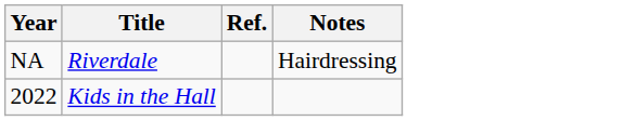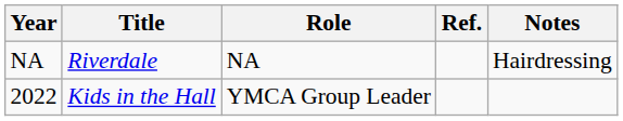+ column: Role | NA | YMCA Group Leader
